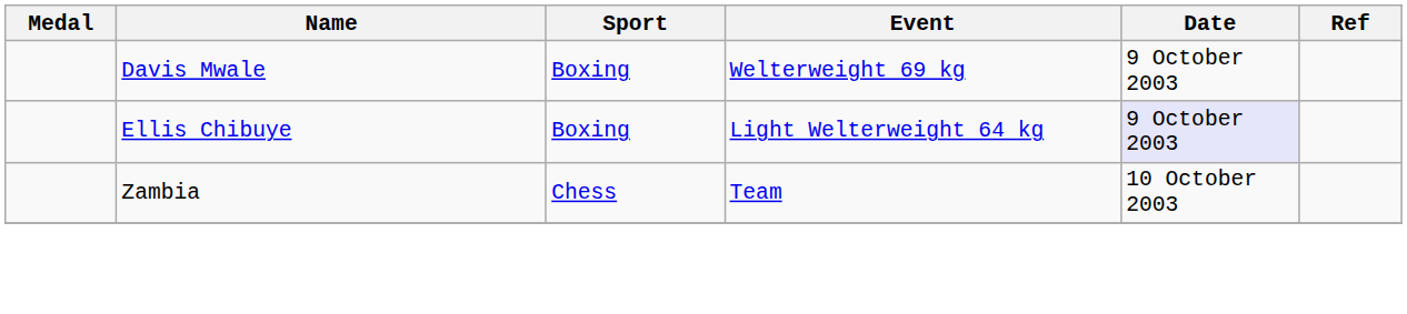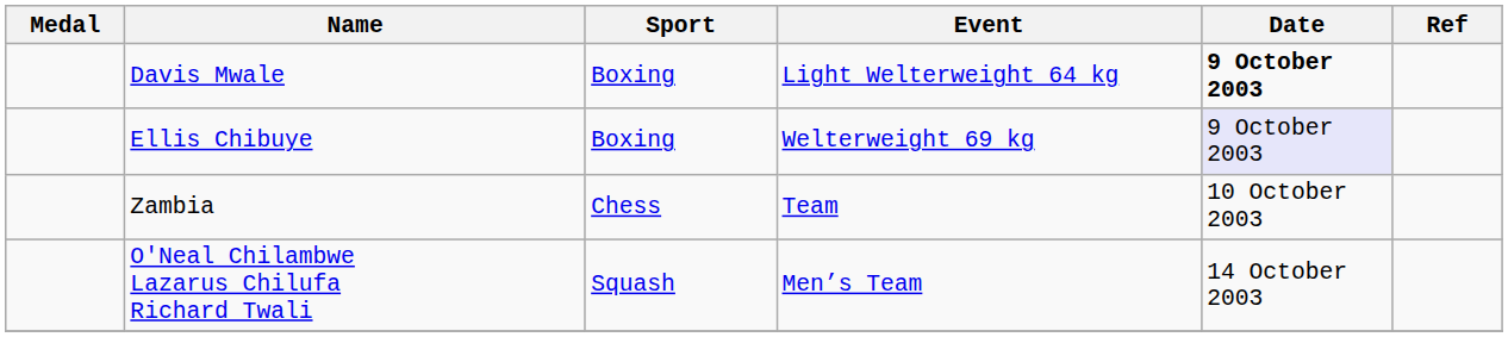Davis Mwale | Event: Welterweight 69 kg -> Light Welterweight 64 kg
Davis Mwale | Date: normal -> bold
Ellis Chibuye | Event: Light Welterweight 64 kg -> Welterweight 69 kg
+ row: O'Neal Chilambwe Lazarus Chilufa Richard Twali | Squash | Men’s Team | 14 October 2003
